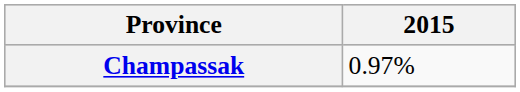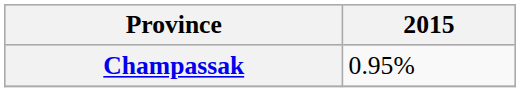Champassak | 2015: 0.97% -> 0.95%
